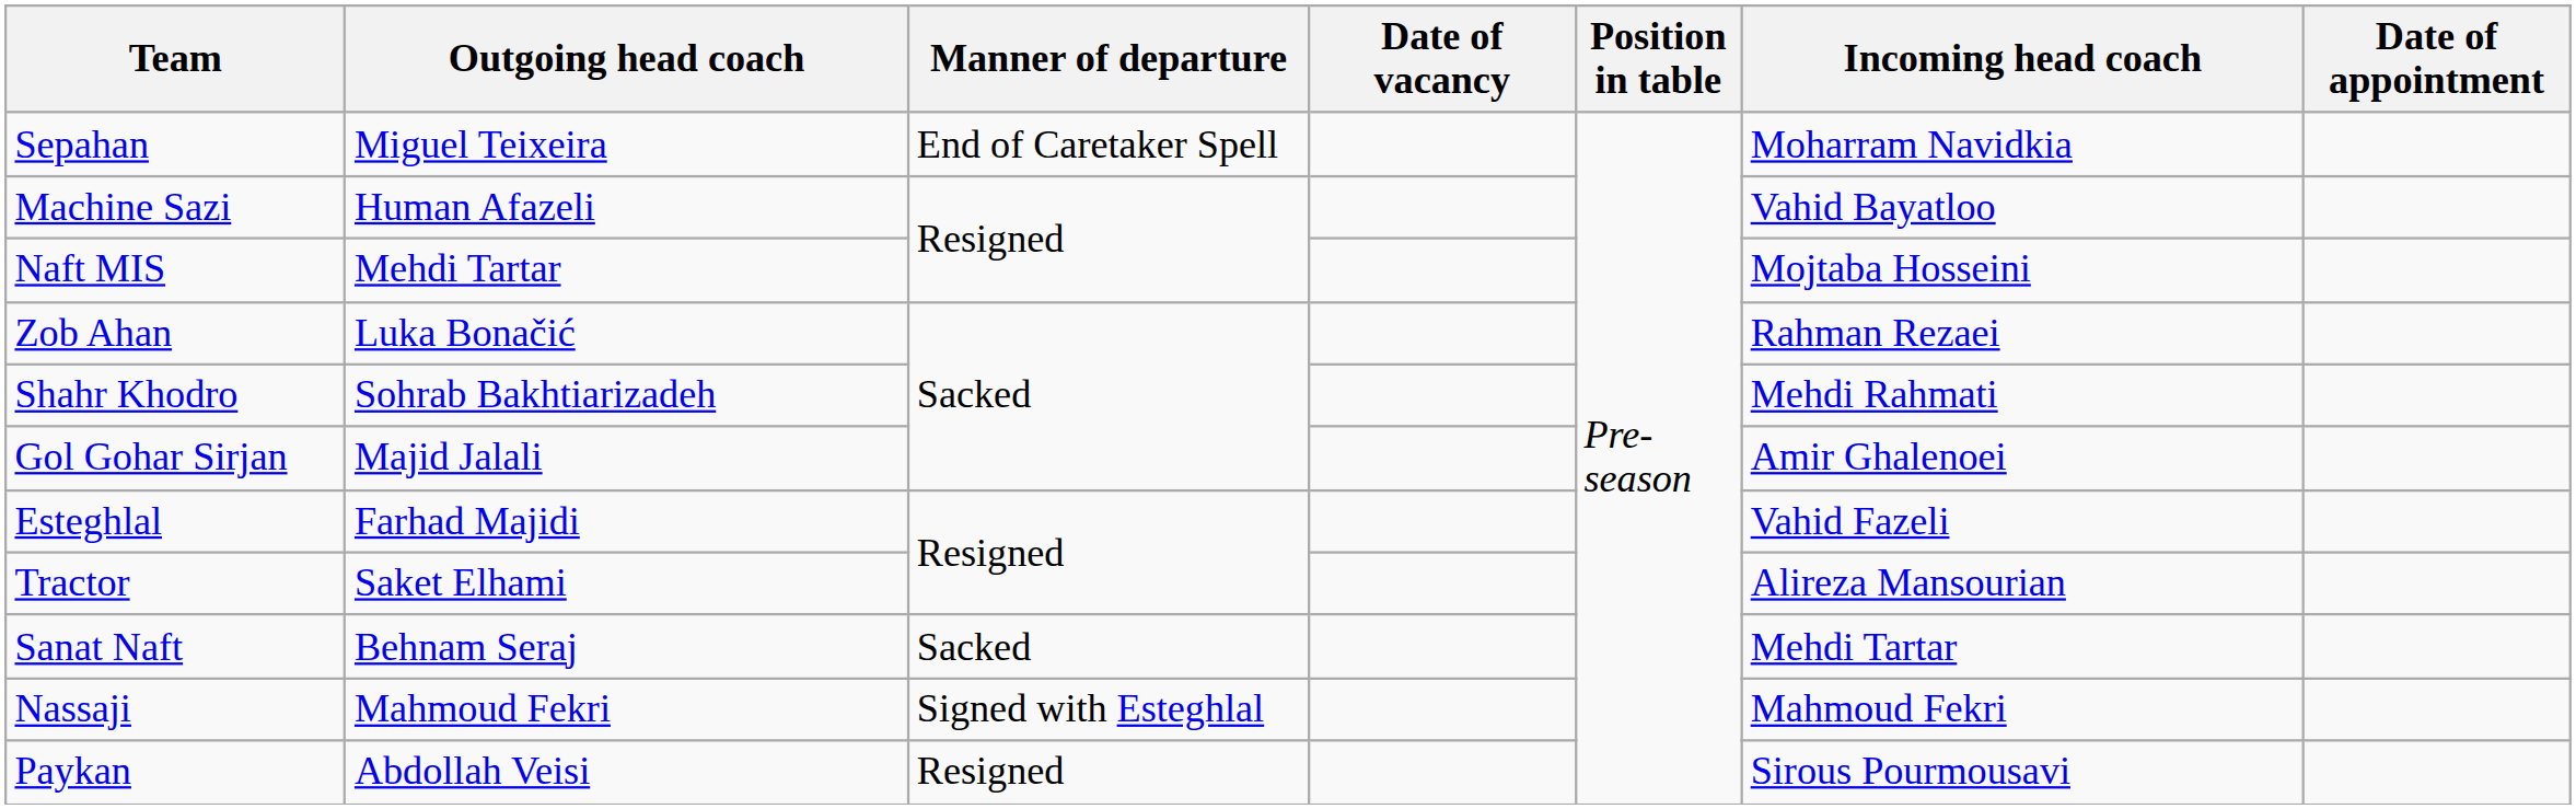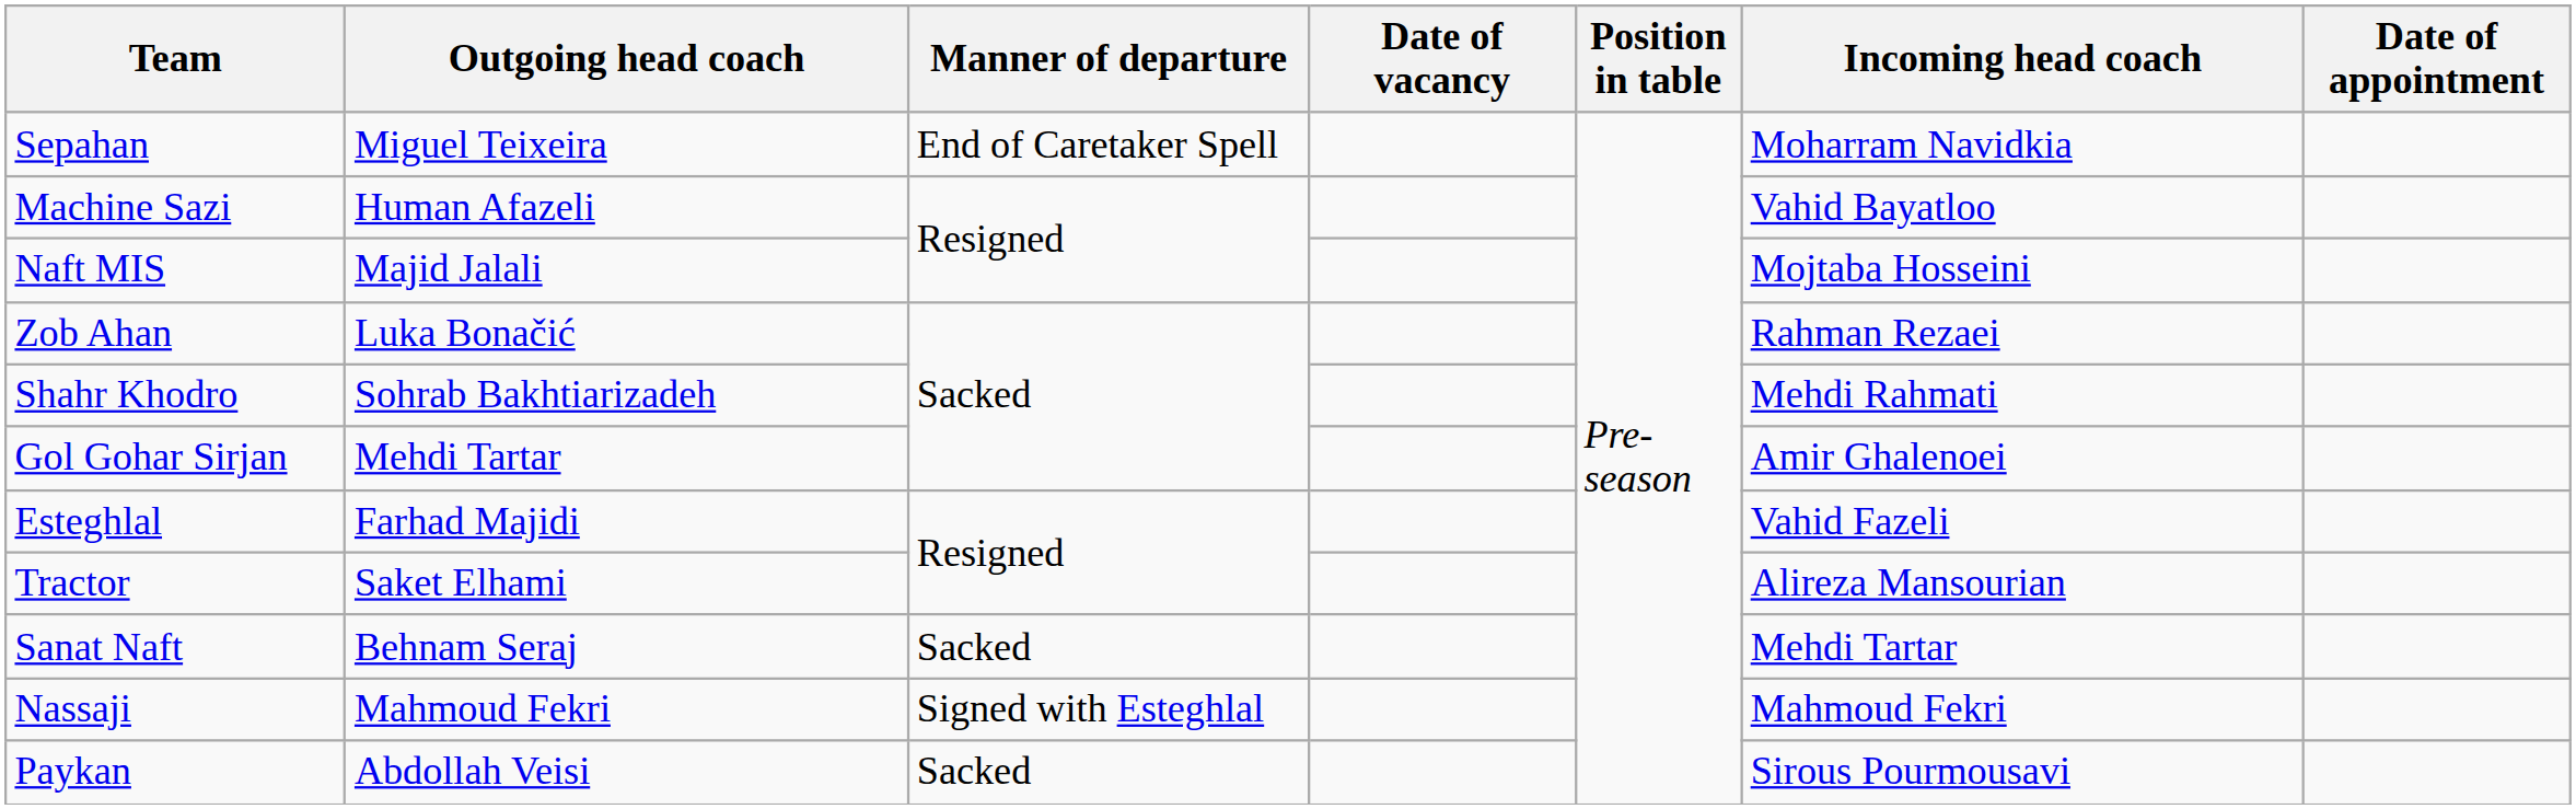Naft MIS | Outgoing head coach: Mehdi Tartar -> Majid Jalali
Gol Gohar Sirjan | Outgoing head coach: Majid Jalali -> Mehdi Tartar
Paykan | Manner of departure: Resigned -> Sacked
